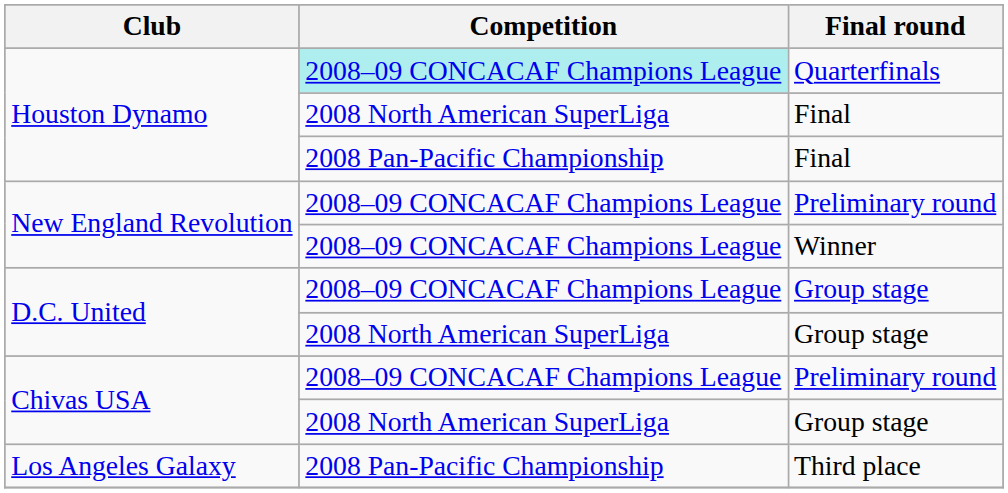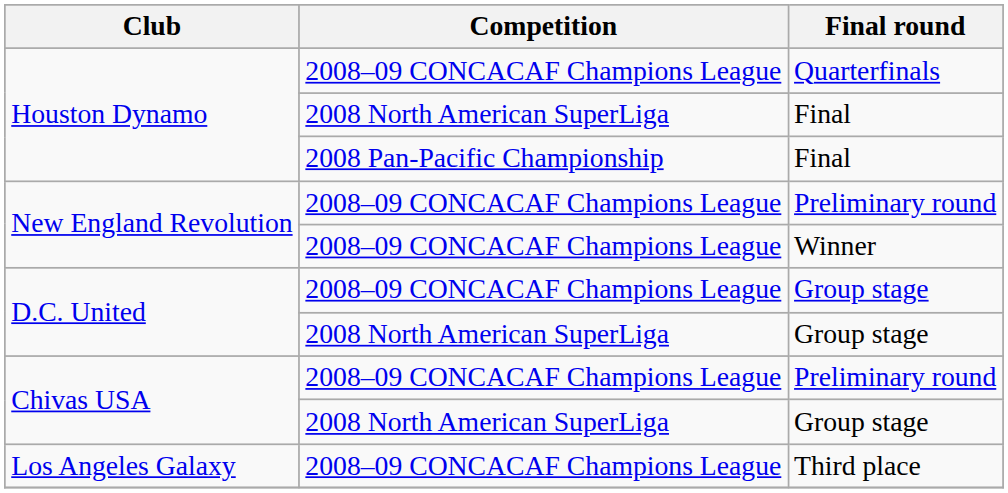Quarterfinals | Competition: paleturquoise background -> no background
Third place | Competition: 2008 Pan-Pacific Championship -> 2008–09 CONCACAF Champions League
